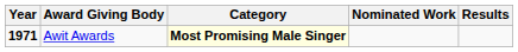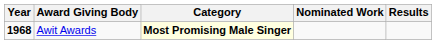Awit Awards | Year: 1971 -> 1968
